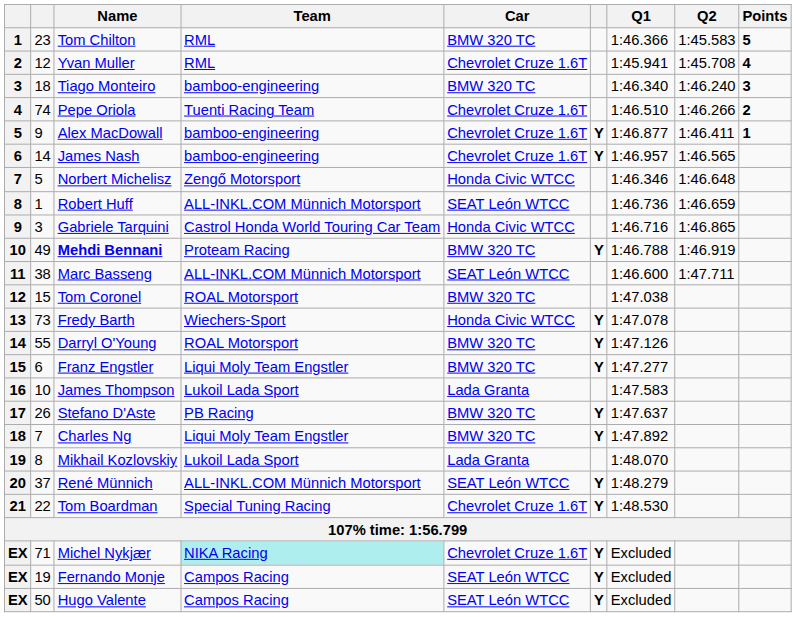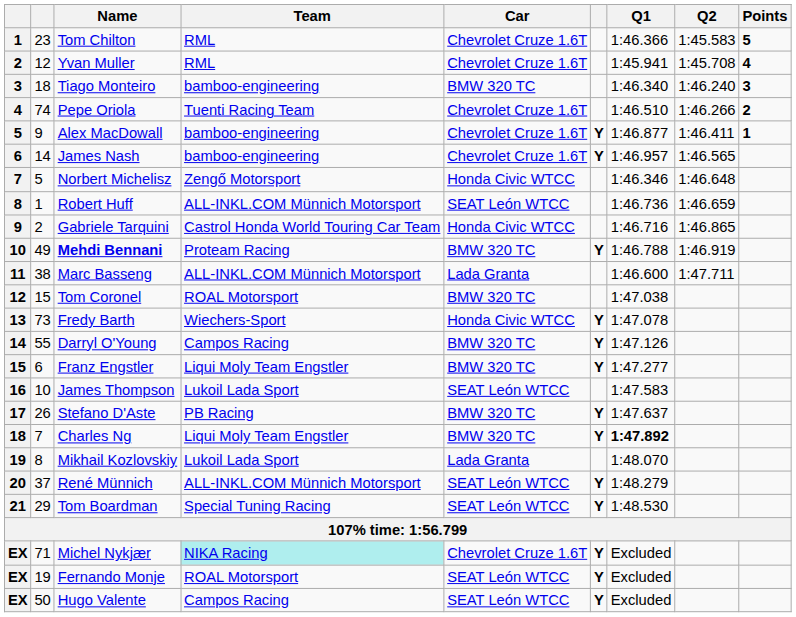Tom Chilton | Car: BMW 320 TC -> Chevrolet Cruze 1.6T
Gabriele Tarquini | column 2: 3 -> 2
Marc Basseng | Car: SEAT León WTCC -> Lada Granta
Darryl O'Young | Team: ROAL Motorsport -> Campos Racing
James Thompson | Car: Lada Granta -> SEAT León WTCC
Charles Ng | Q1: normal -> bold
Tom Boardman | column 2: 22 -> 29
Tom Boardman | Car: Chevrolet Cruze 1.6T -> SEAT León WTCC
Fernando Monje | Team: Campos Racing -> ROAL Motorsport
